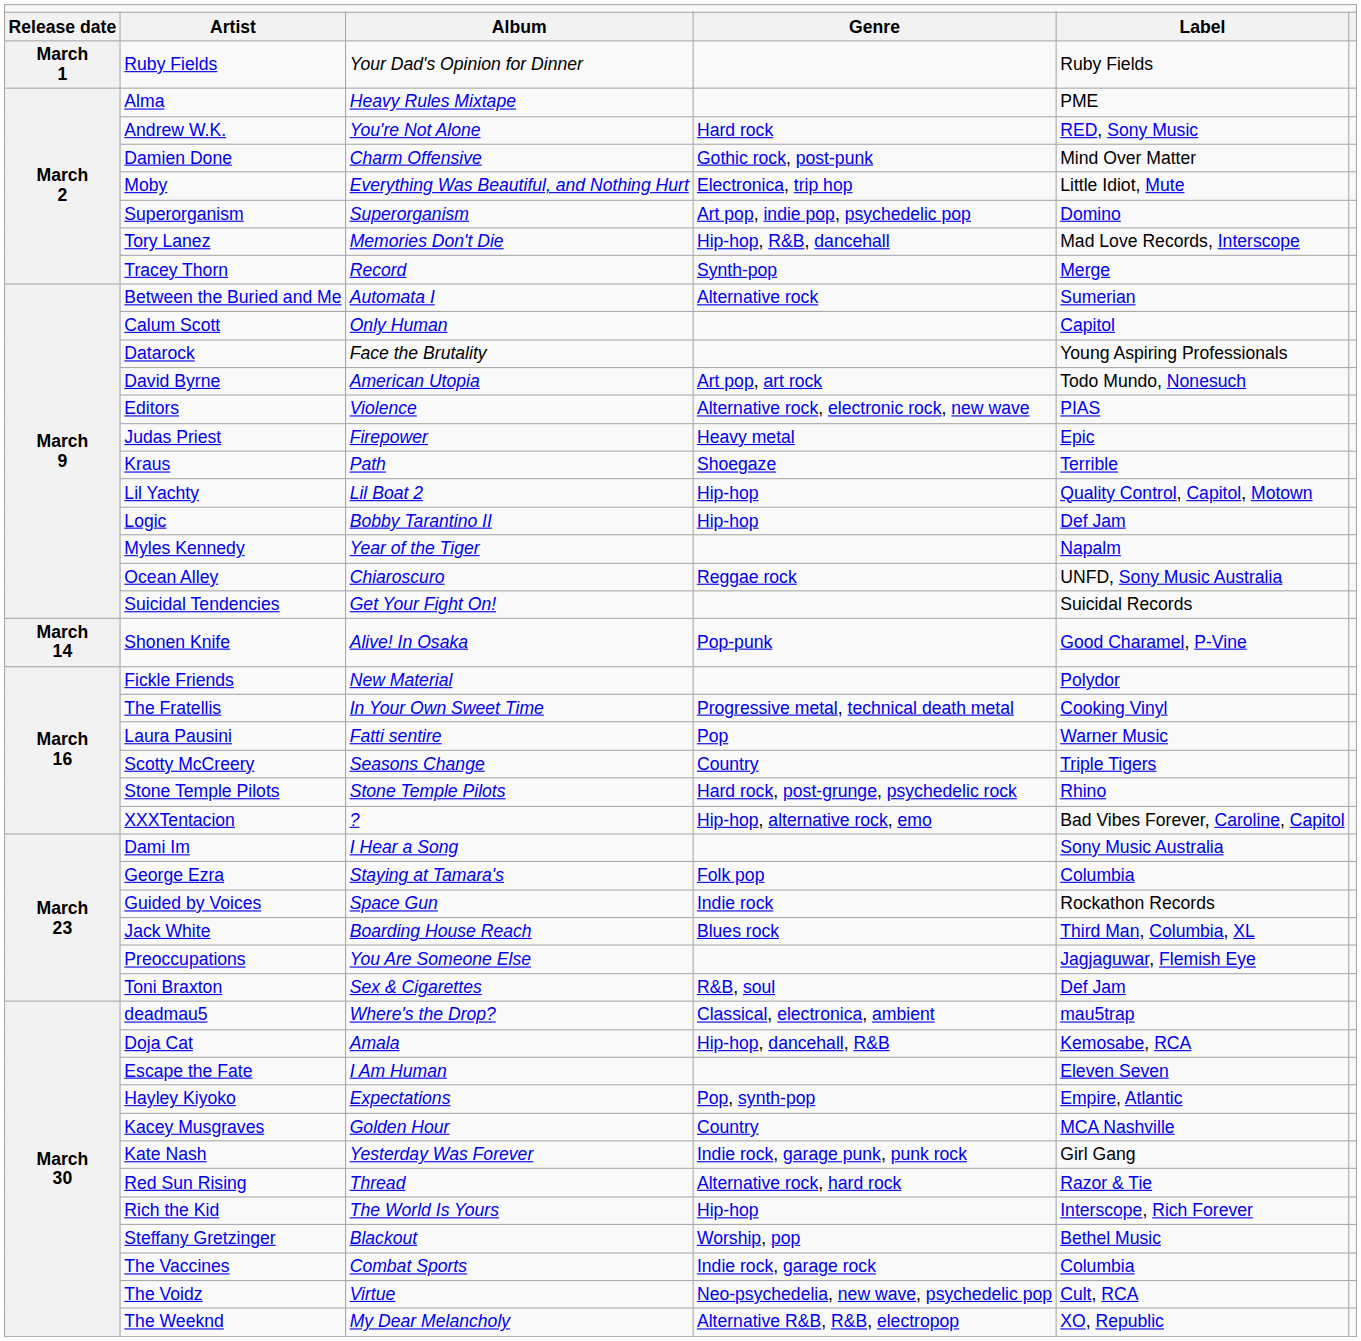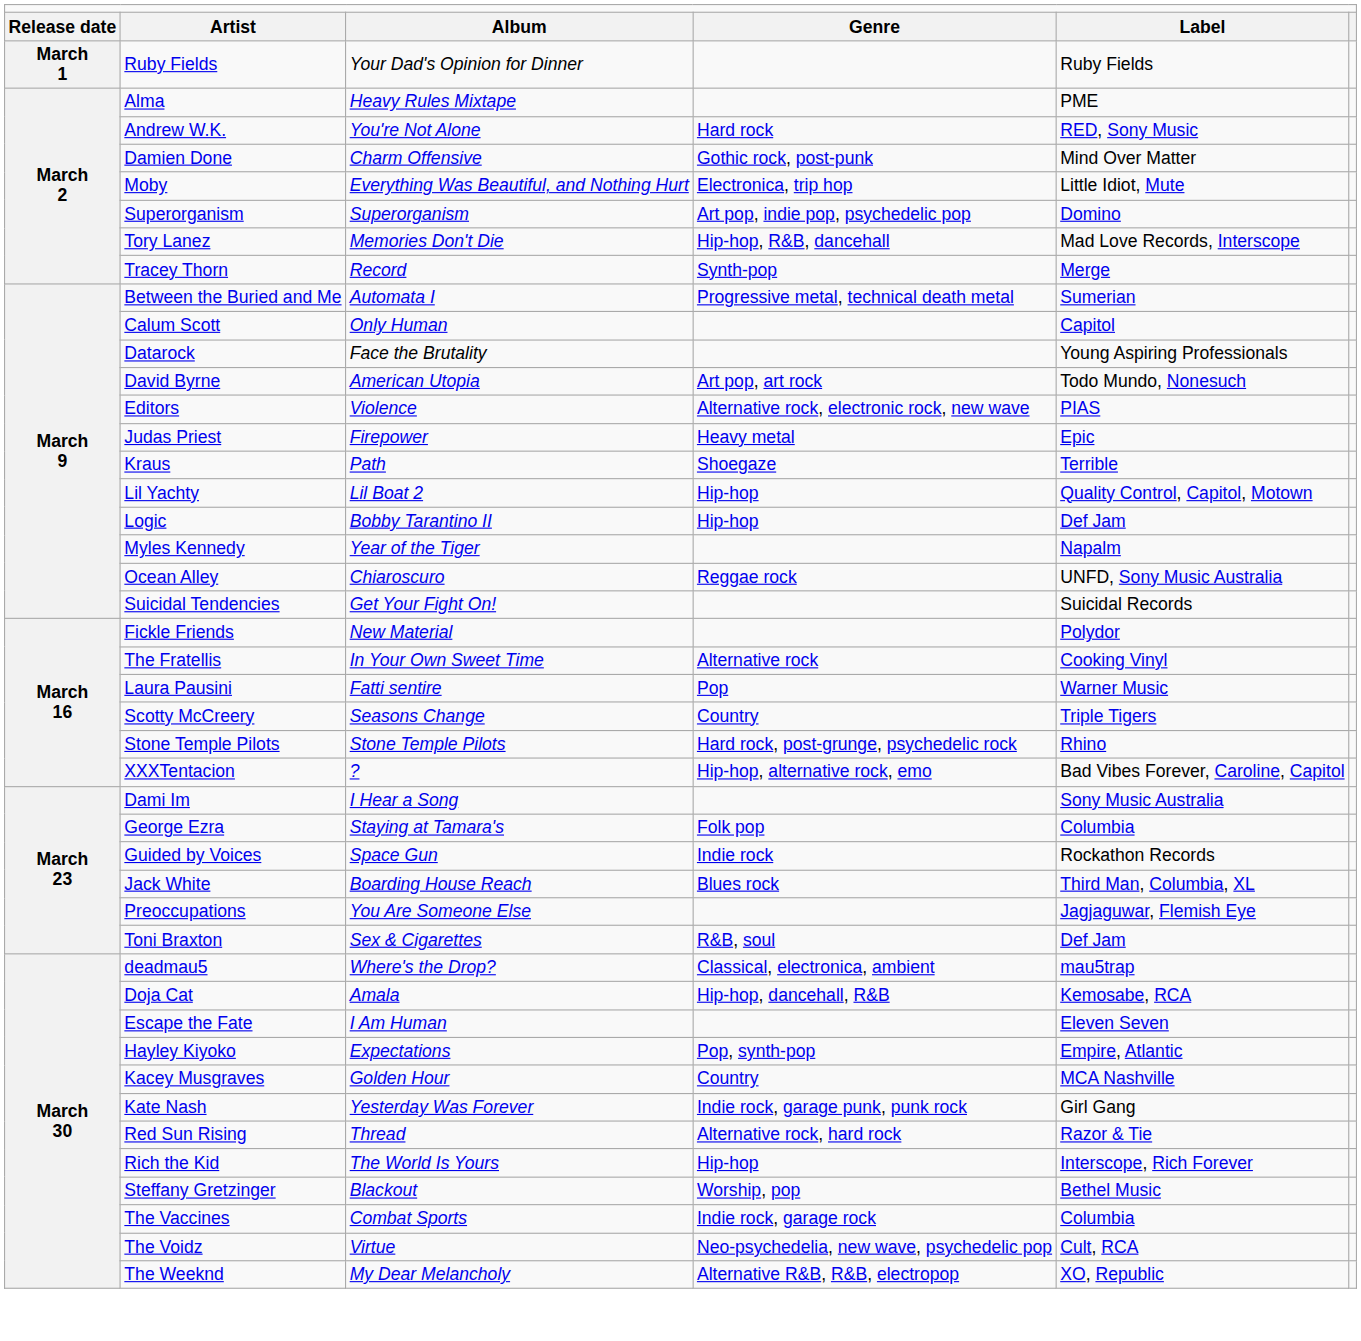Between the Buried and Me | column 4: Alternative rock -> Progressive metal, technical death metal
- row: March 14 | Shonen Knife | Alive! In Osaka | Pop-punk | Good Charamel, P-Vine
The Fratellis | column 4: Progressive metal, technical death metal -> Alternative rock
